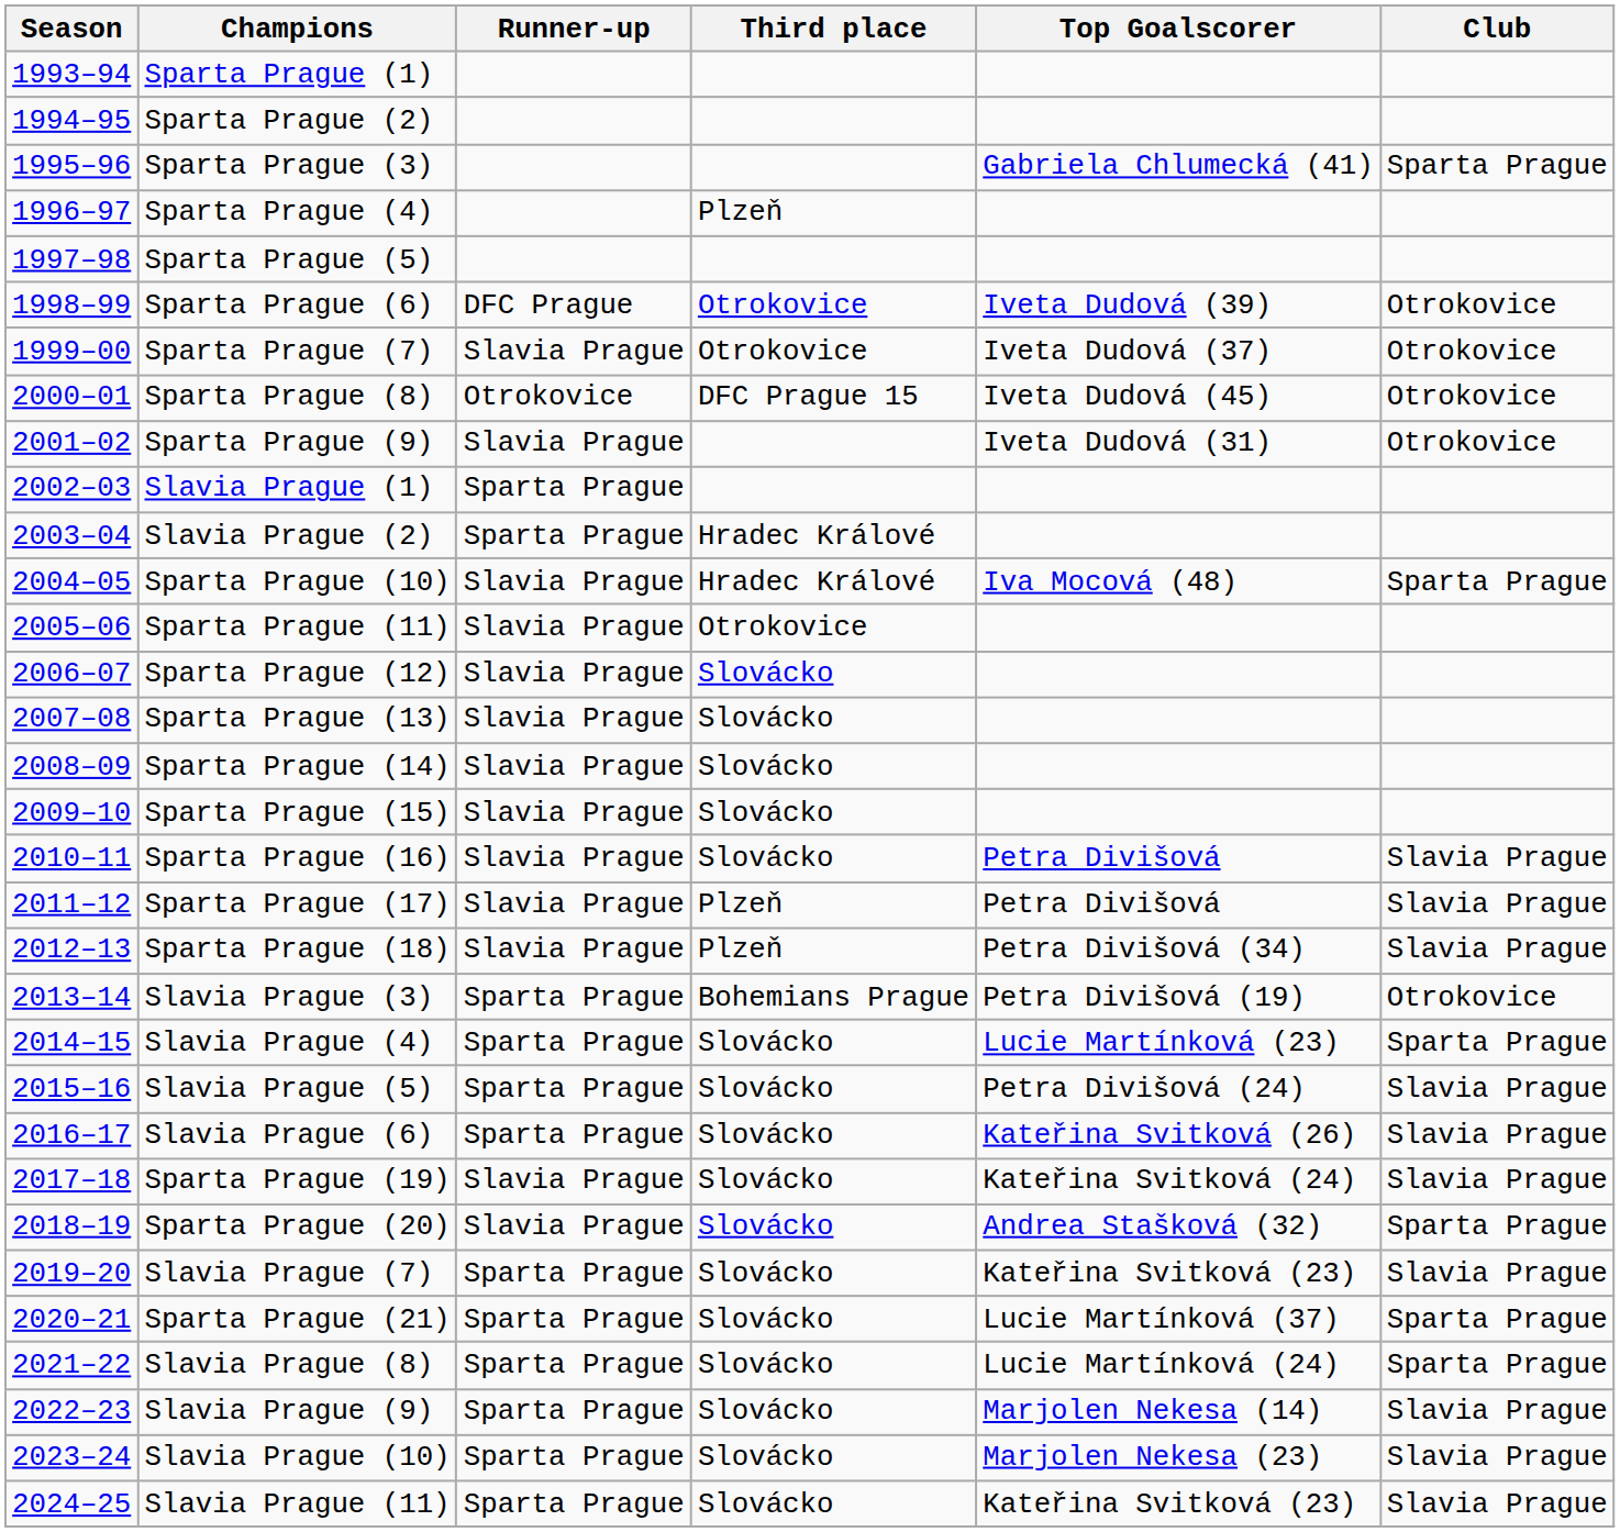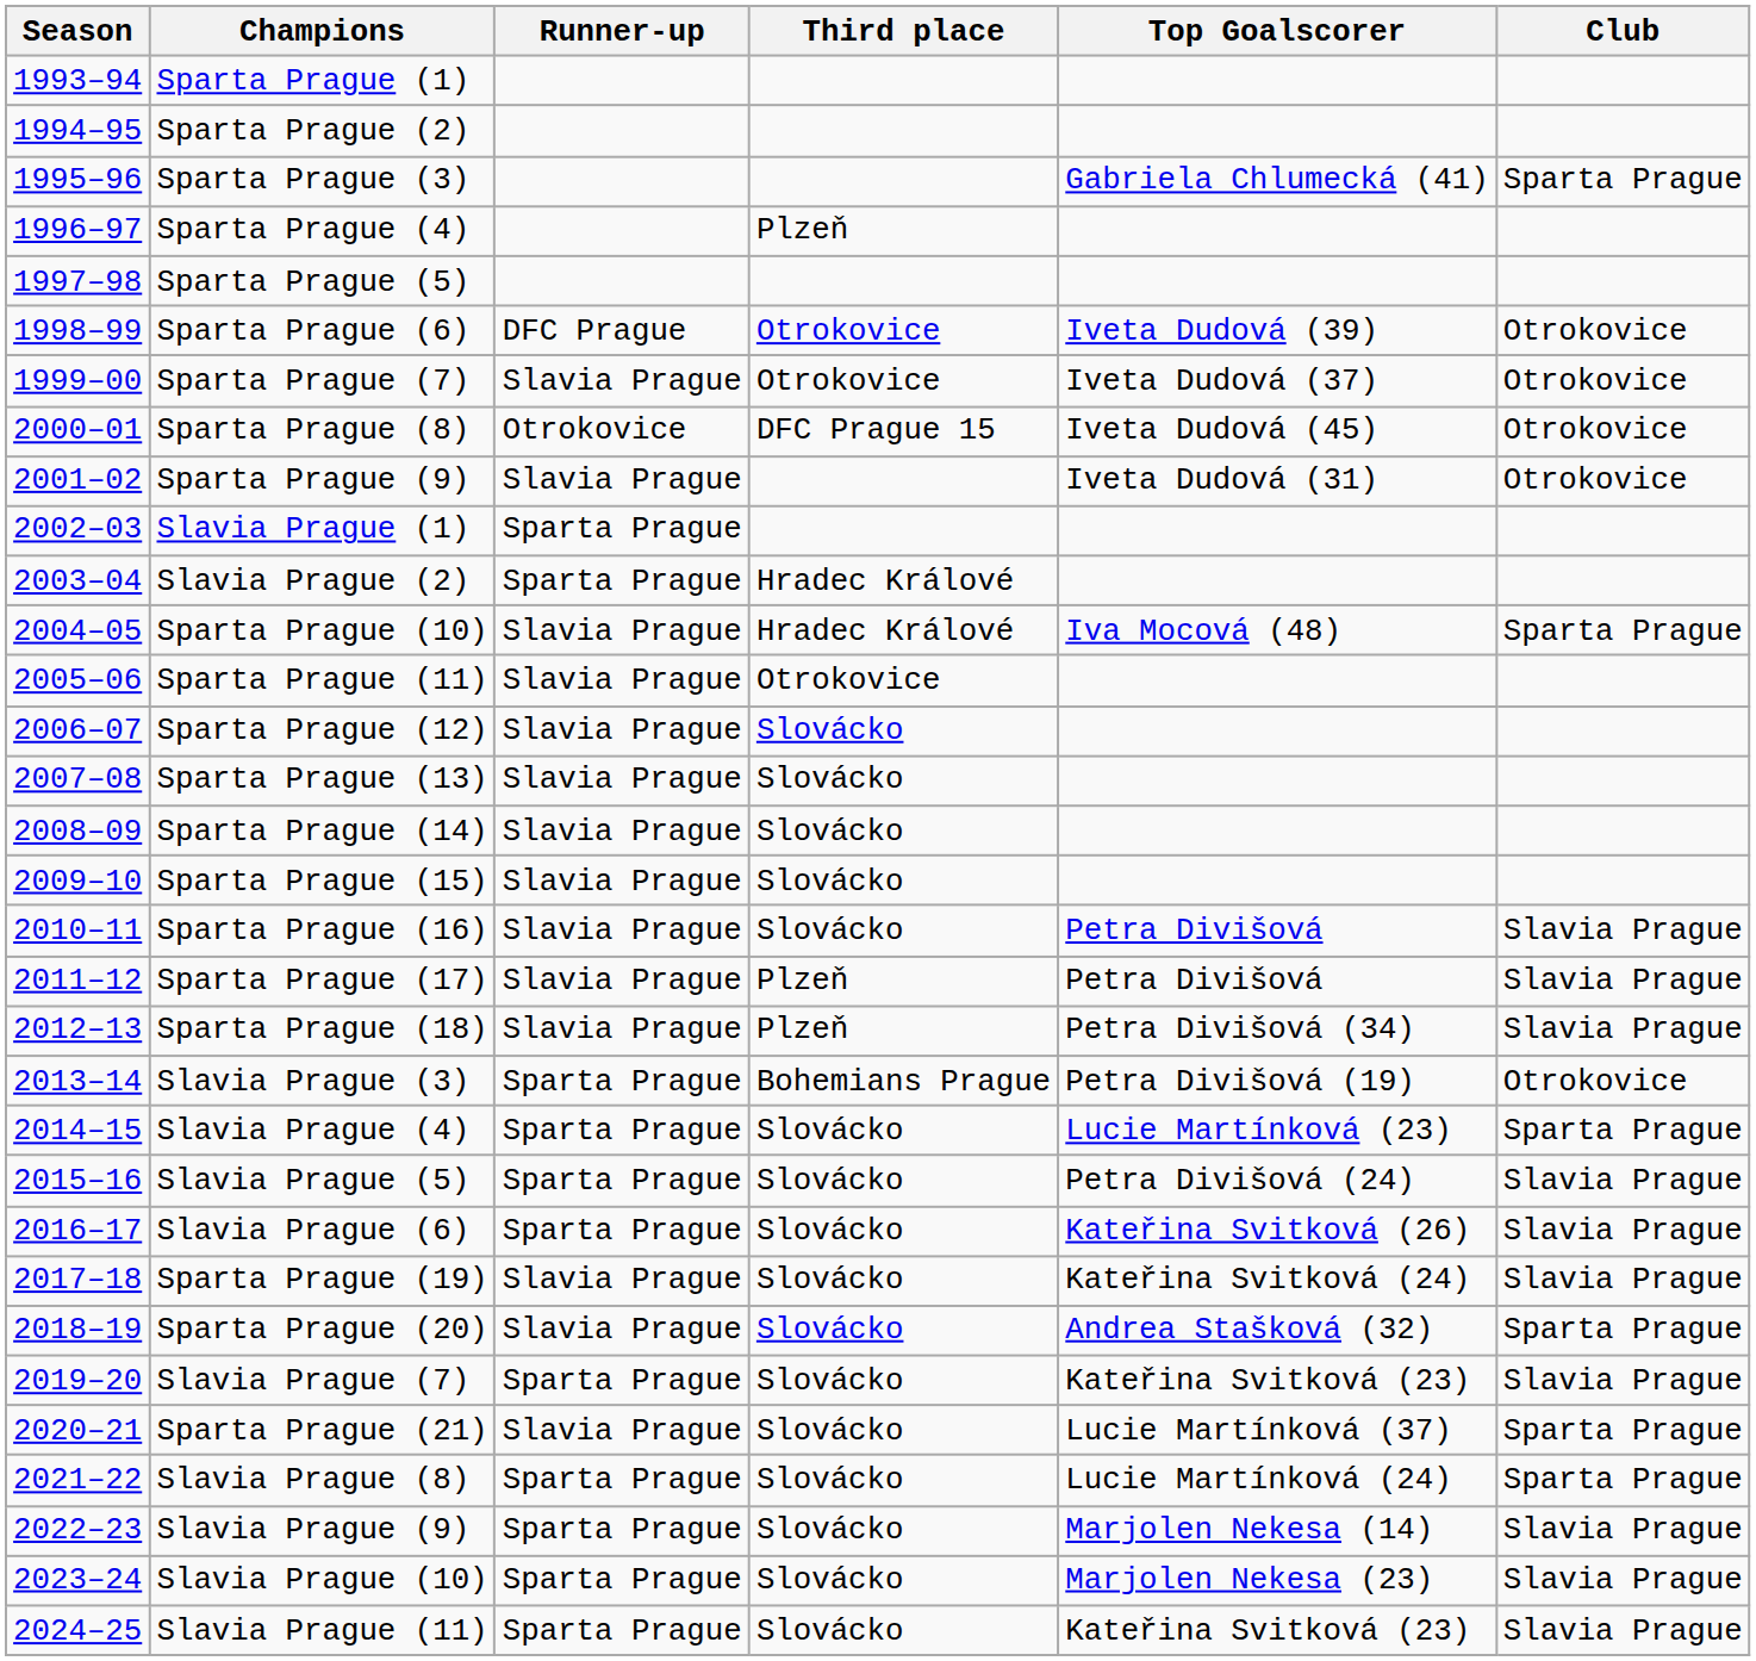Sparta Prague (21) | Runner-up: Sparta Prague -> Slavia Prague
